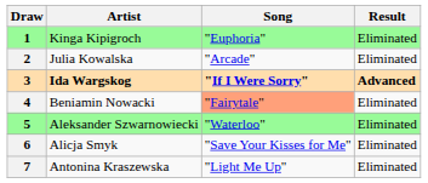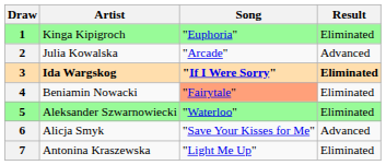2 | Result: Eliminated -> Advanced
3 | Result: Advanced -> Eliminated
6 | Result: Eliminated -> Advanced
